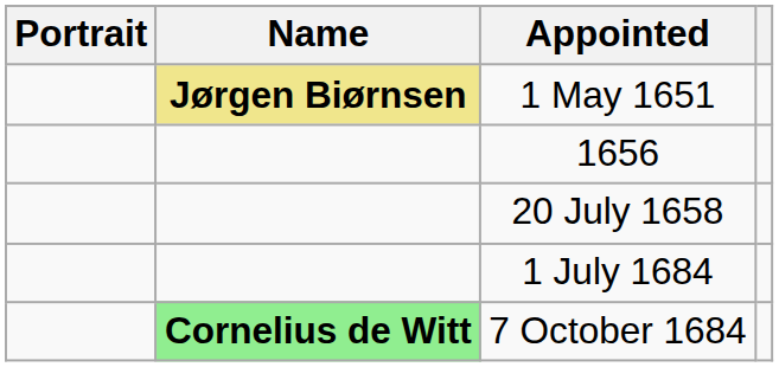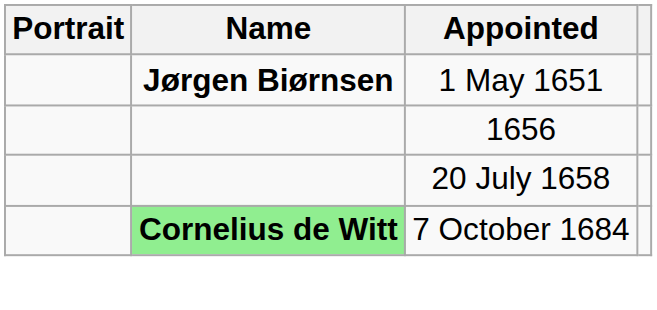1 May 1651 | Name: khaki background -> no background
- row: 1 July 1684
